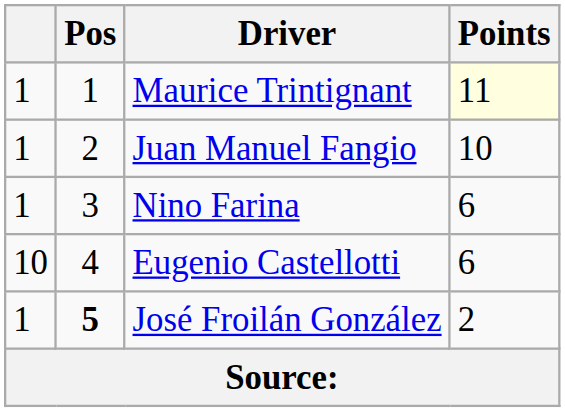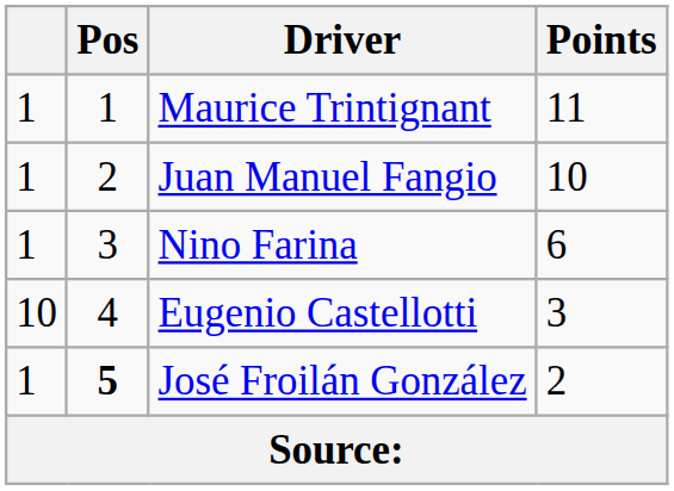Maurice Trintignant | Points: lightyellow background -> no background
Eugenio Castellotti | Points: 6 -> 3
